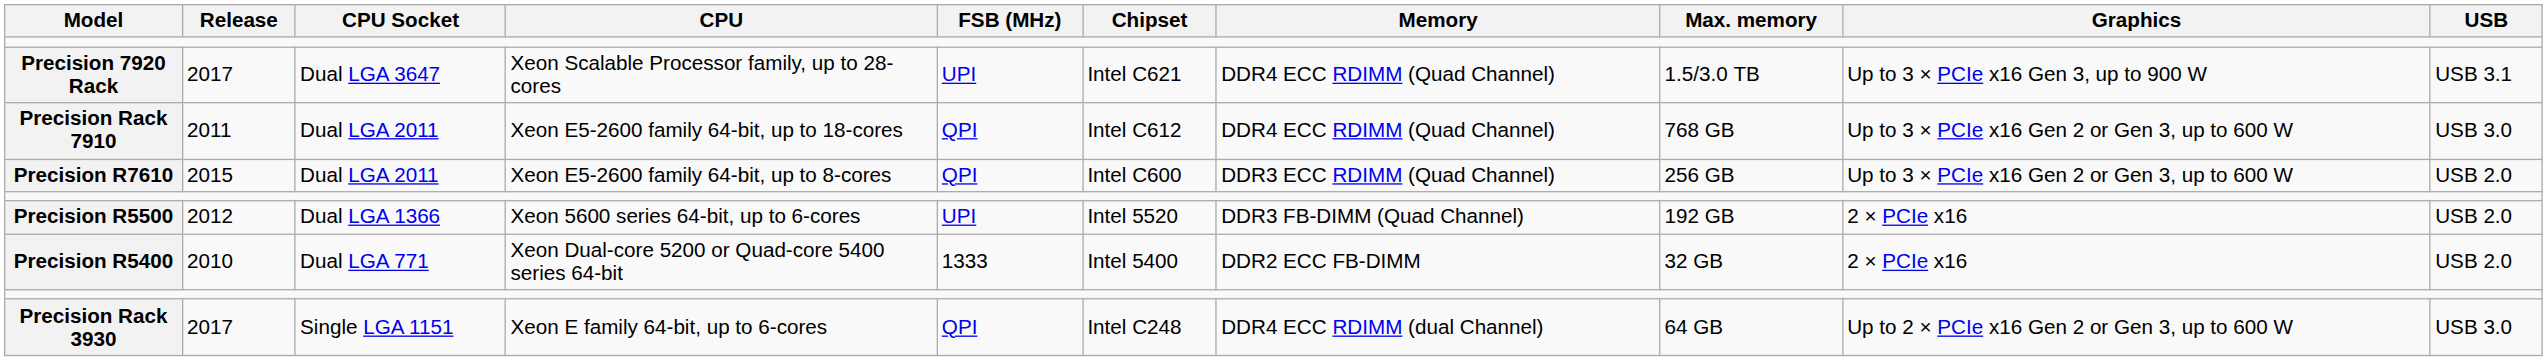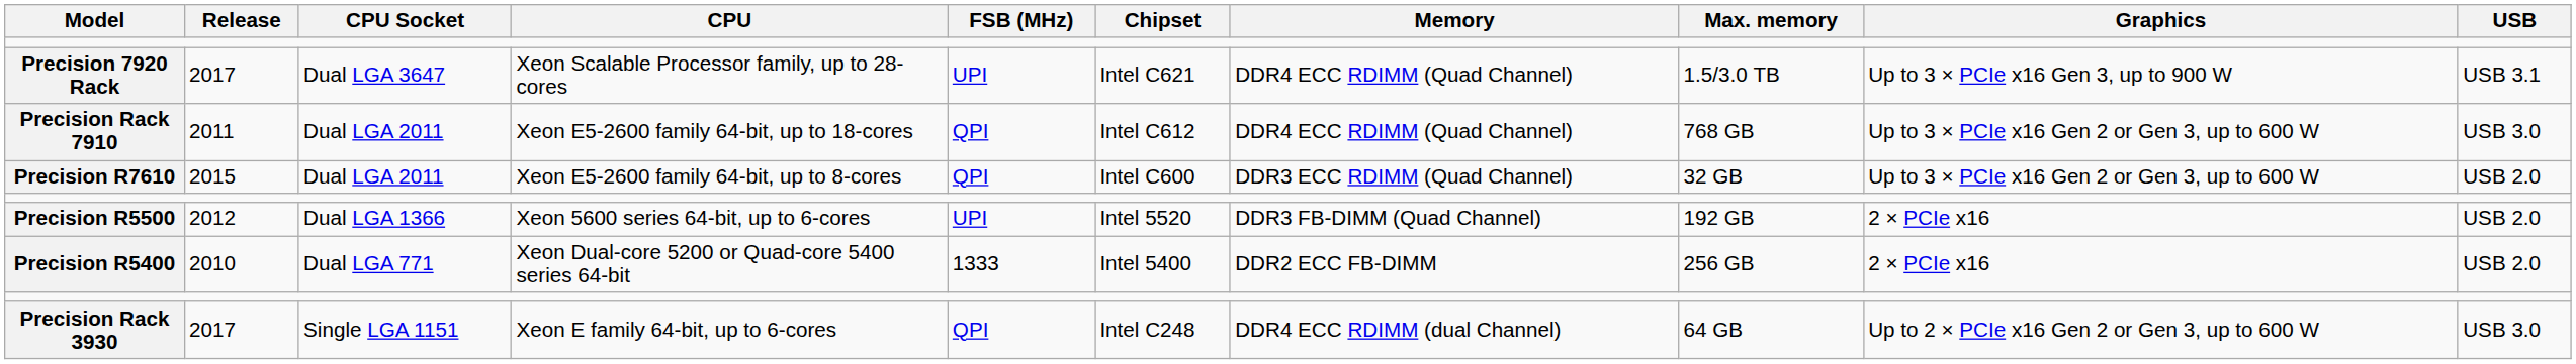Precision R7610 | Max. memory: 256 GB -> 32 GB
Precision R5400 | Max. memory: 32 GB -> 256 GB
